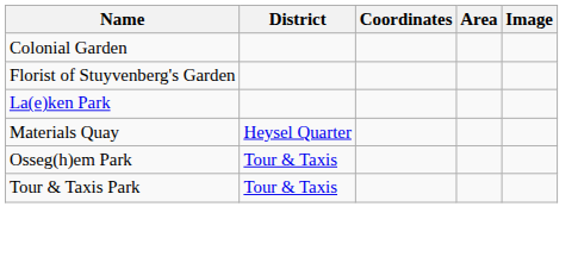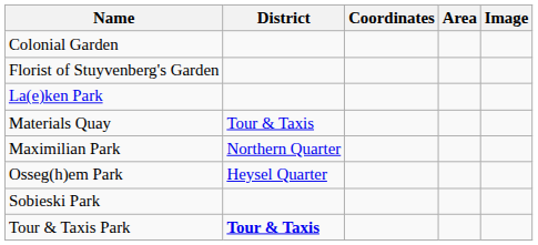Materials Quay | District: Heysel Quarter -> Tour & Taxis
+ row: Maximilian Park | Northern Quarter
Osseg(h)em Park | District: Tour & Taxis -> Heysel Quarter
+ row: Sobieski Park
Tour & Taxis Park | District: normal -> bold
